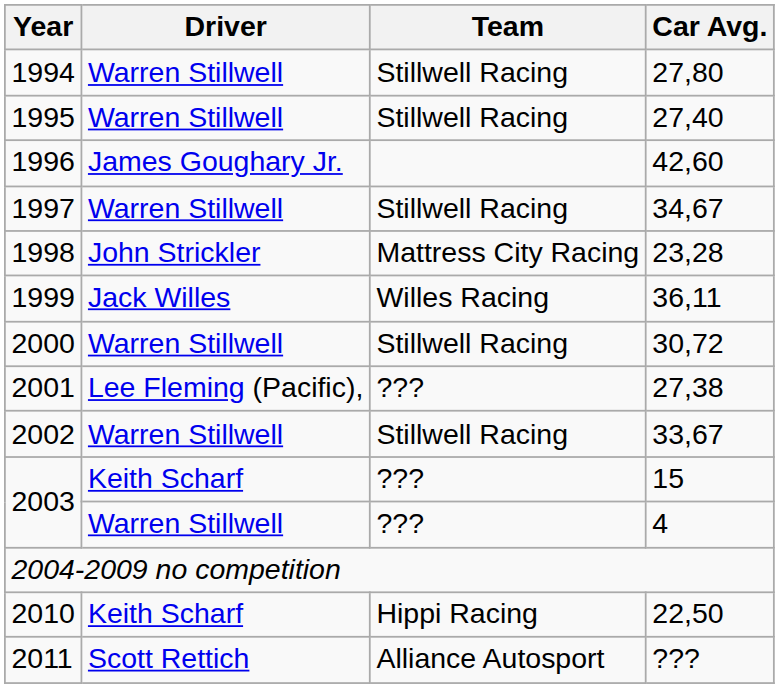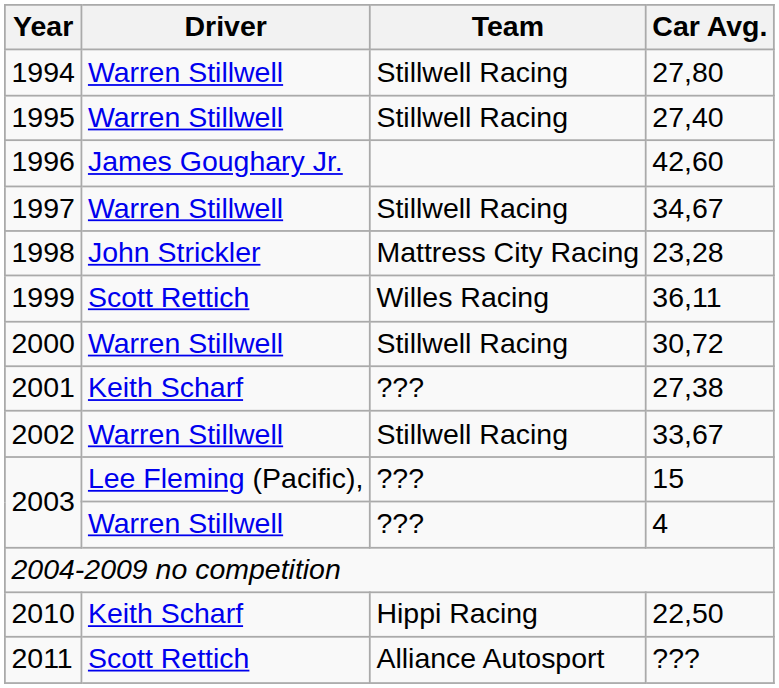36,11 | Driver: Jack Willes -> Scott Rettich
27,38 | Driver: Lee Fleming (Pacific), -> Keith Scharf
15 | Driver: Keith Scharf -> Lee Fleming (Pacific),
